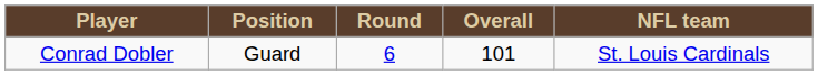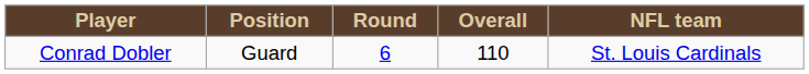Conrad Dobler | Overall: 101 -> 110
